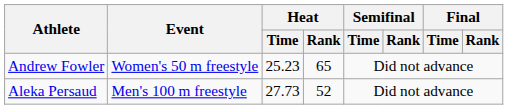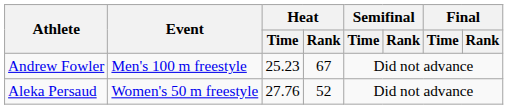Andrew Fowler | Event: Women's 50 m freestyle -> Men's 100 m freestyle
Andrew Fowler | Heat / Rank: 65 -> 67
Aleka Persaud | Event: Men's 100 m freestyle -> Women's 50 m freestyle
Aleka Persaud | Heat / Time: 27.73 -> 27.76
